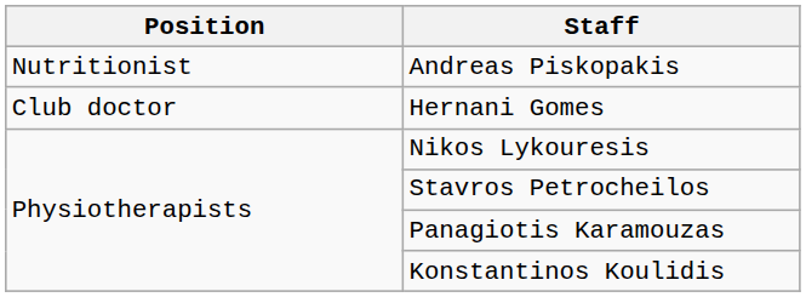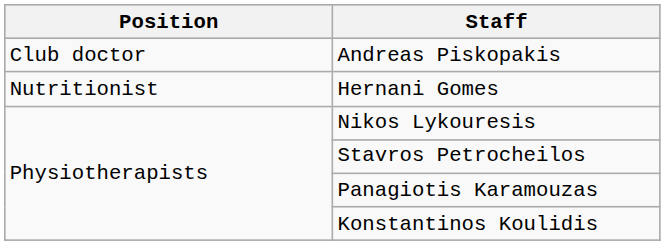Andreas Piskopakis | Position: Nutritionist -> Club doctor
Hernani Gomes | Position: Club doctor -> Nutritionist
